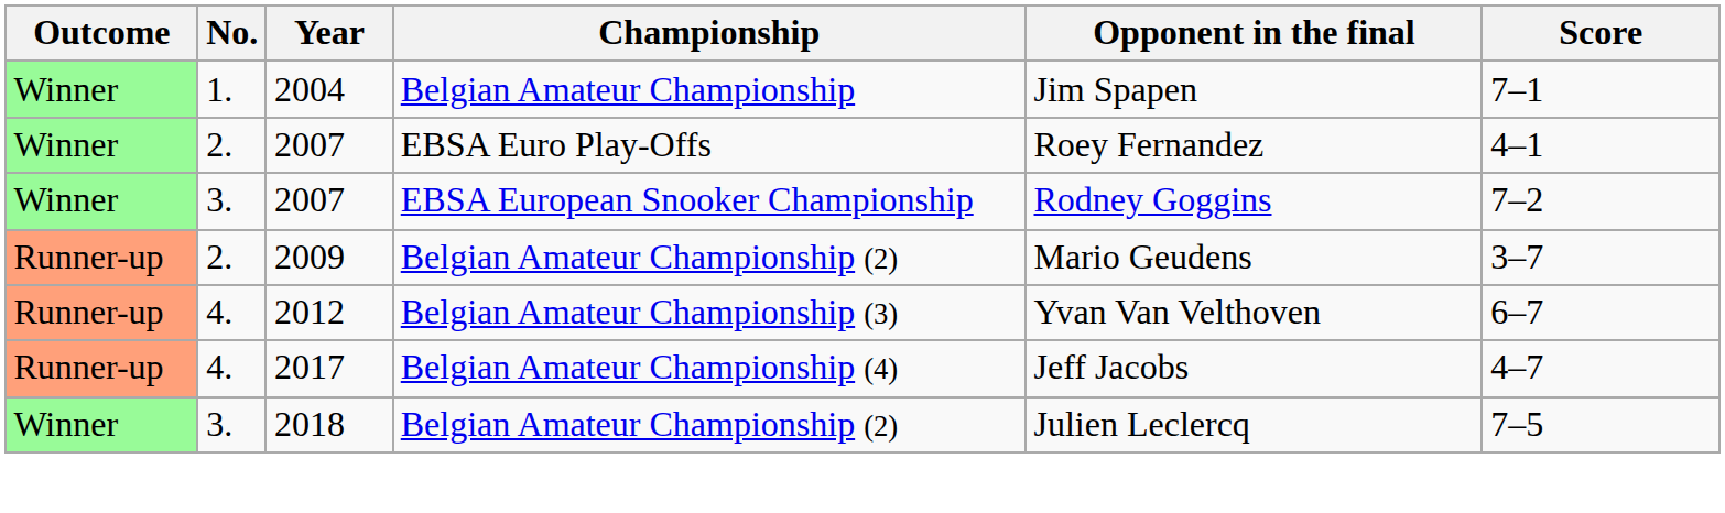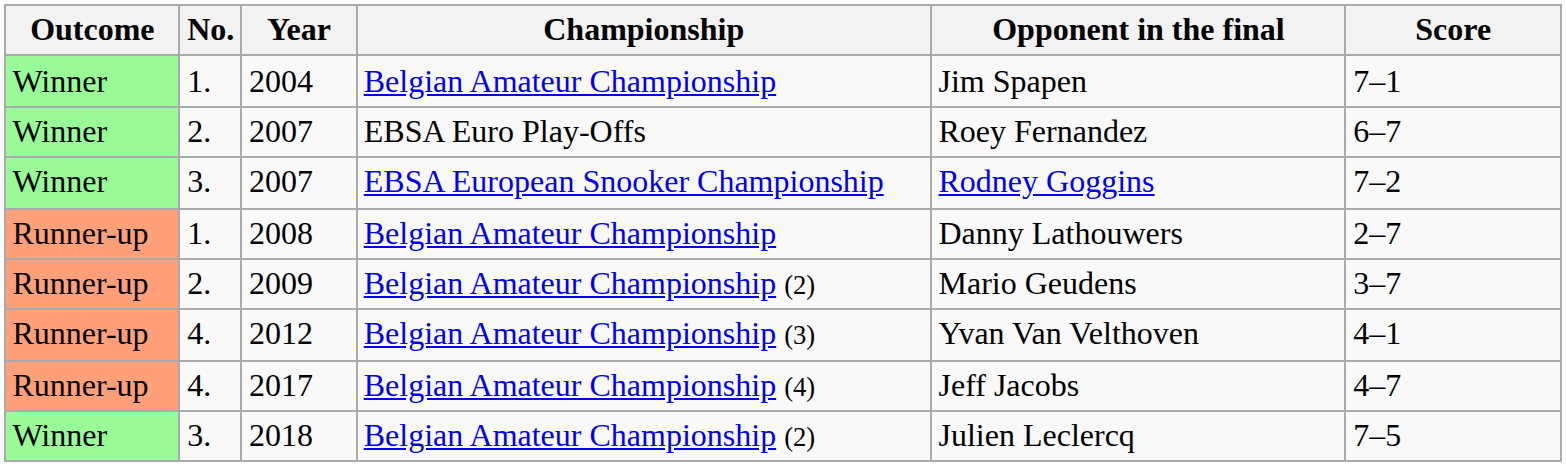2007 / EBSA Euro Play-Offs | Score: 4–1 -> 6–7
+ row: Runner-up | 1. | 2008 | Belgian Amateur Championship | Danny Lathouwers | 2–7
2012 | Score: 6–7 -> 4–1
